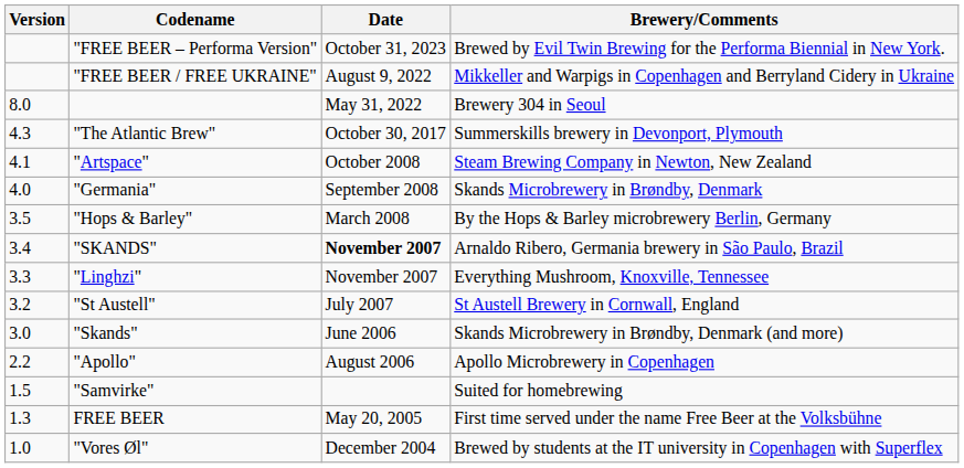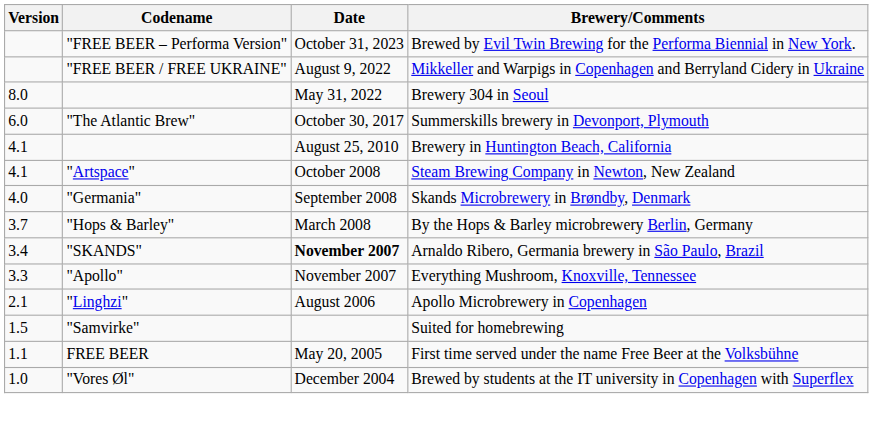Summerskills brewery in Devonport, Plymouth | Version: 4.3 -> 6.0
+ row: 4.1 | August 25, 2010 | Brewery in Huntington Beach, California
By the Hops & Barley microbrewery Berlin, Germany | Version: 3.5 -> 3.7
Everything Mushroom, Knoxville, Tennessee | Codename: "Linghzi" -> "Apollo"
- row: 3.2 | "St Austell" | July 2007 | St Austell Brewery in Cornwall, England
- row: 3.0 | "Skands" | June 2006 | Skands Microbrewery in Brøndby, Denmark (and more)
Apollo Microbrewery in Copenhagen | Version: 2.2 -> 2.1
Apollo Microbrewery in Copenhagen | Codename: "Apollo" -> "Linghzi"
First time served under the name Free Beer at the Volksbühne | Version: 1.3 -> 1.1
